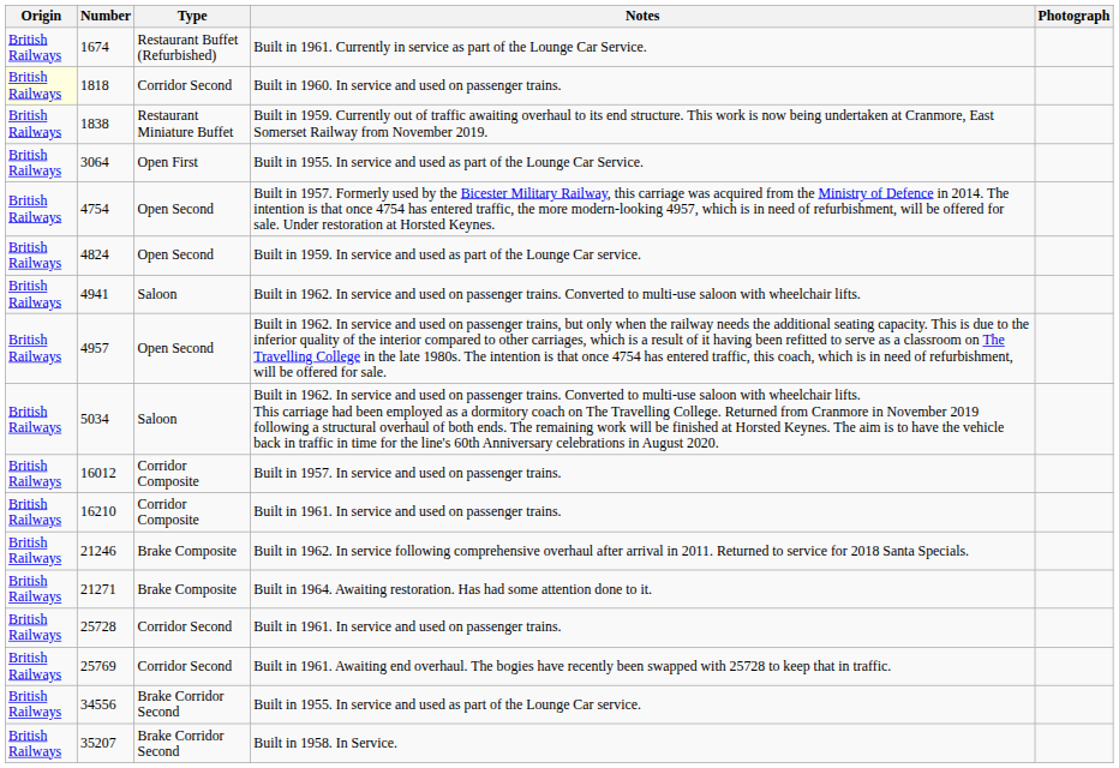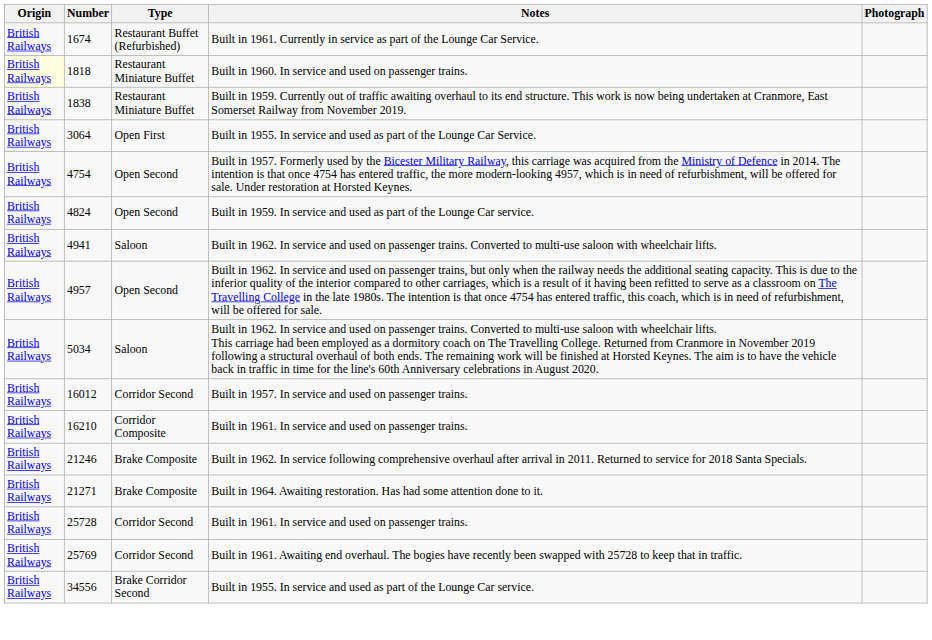Built in 1960. In service and used on passenger trains. | Type: Corridor Second -> Restaurant Miniature Buffet
Built in 1957. In service and used on passenger trains. | Type: Corridor Composite -> Corridor Second
- row: British Railways | 35207 | Brake Corridor Second | Built in 1958. In Service.
